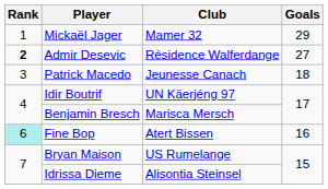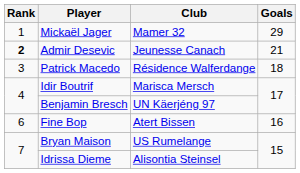Admir Desevic | Club: Résidence Walferdange -> Jeunesse Canach
Admir Desevic | Goals: 27 -> 21
Patrick Macedo | Club: Jeunesse Canach -> Résidence Walferdange
Idir Boutrif | Club: UN Käerjéng 97 -> Marisca Mersch
Benjamin Bresch | Club: Marisca Mersch -> UN Käerjéng 97
Fine Bop | Rank: paleturquoise background -> no background
